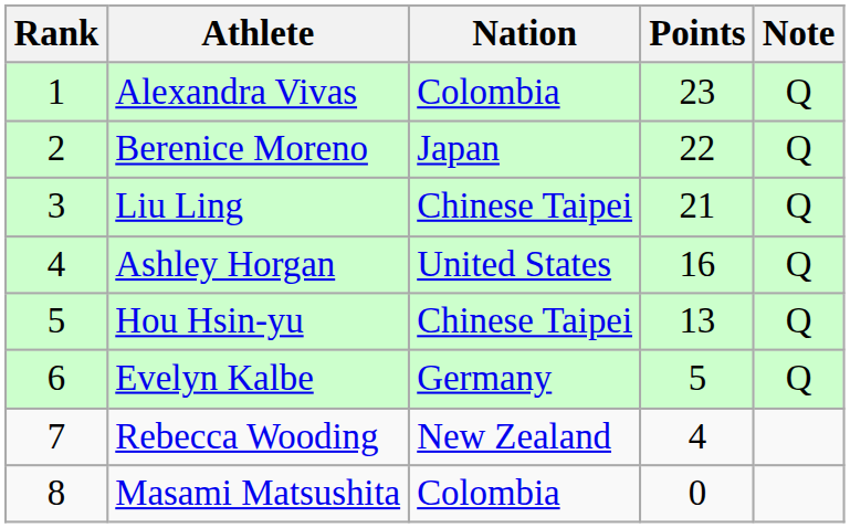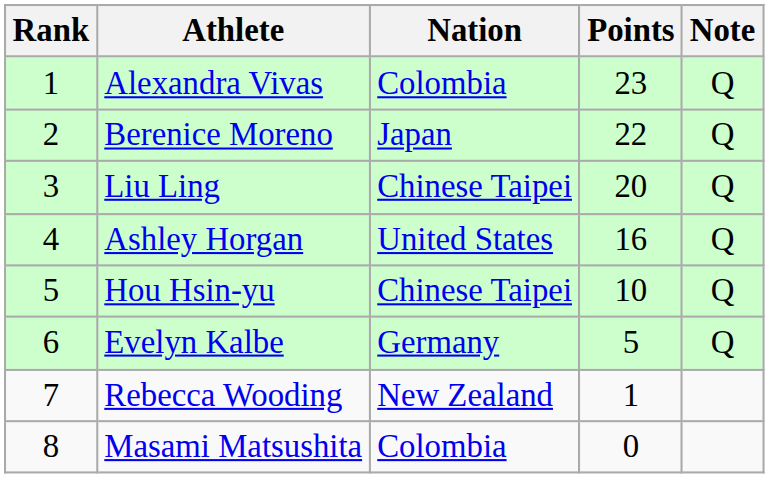Liu Ling | Points: 21 -> 20
Hou Hsin-yu | Points: 13 -> 10
Rebecca Wooding | Points: 4 -> 1
